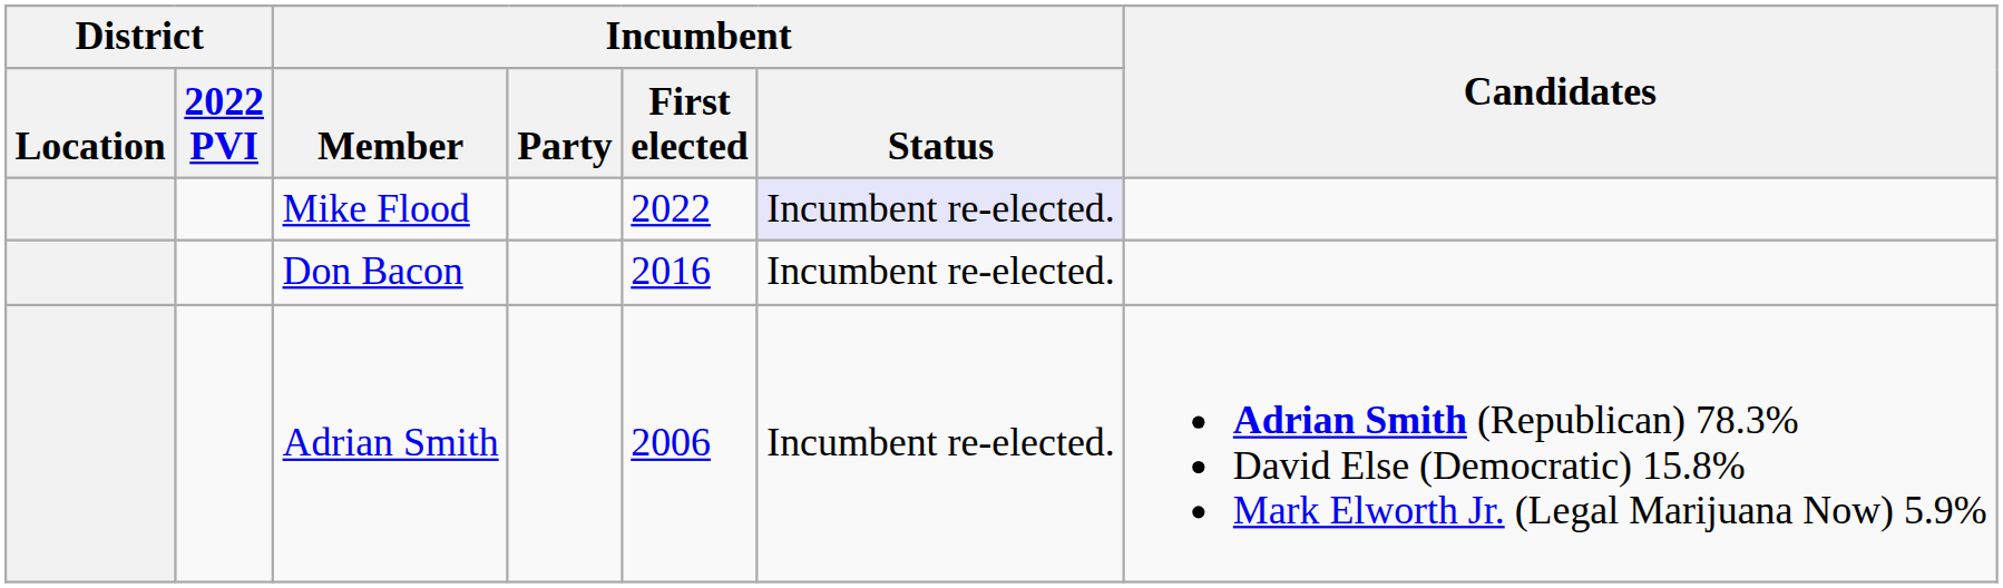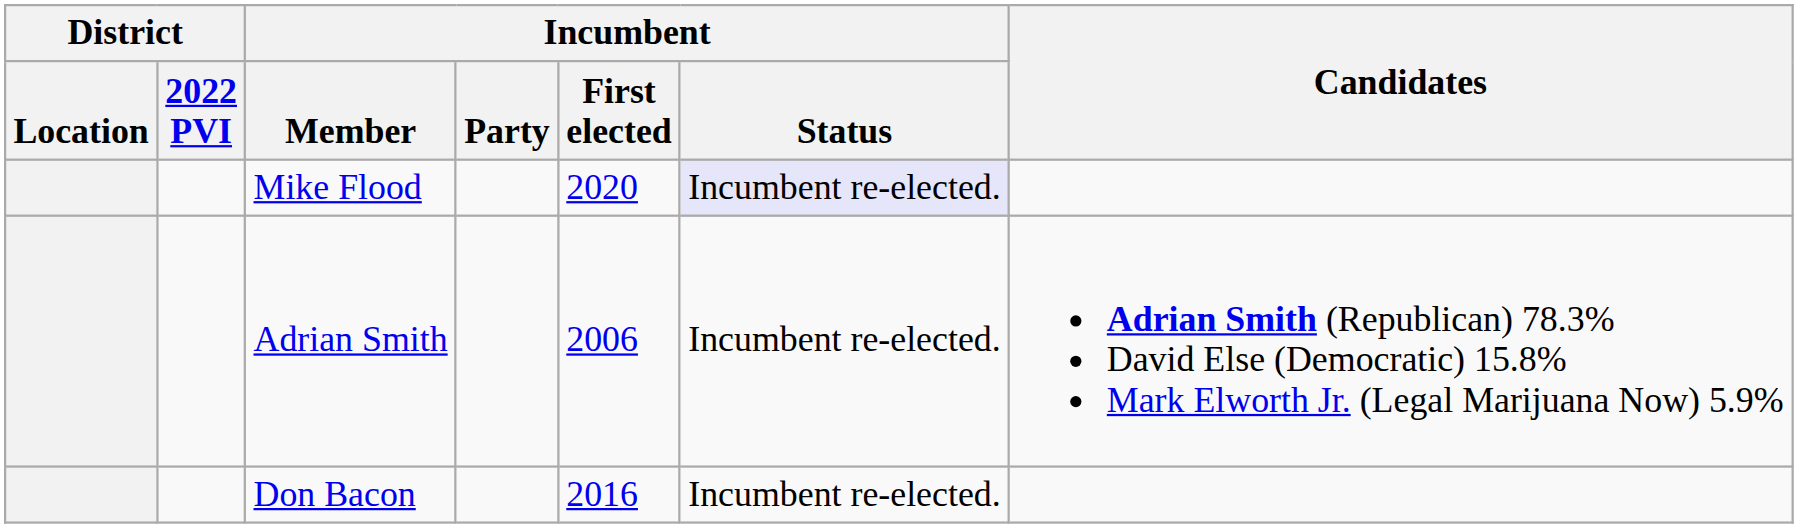Mike Flood | Incumbent / First elected: 2022 -> 2020
rows swapped: Don Bacon <-> Adrian Smith
